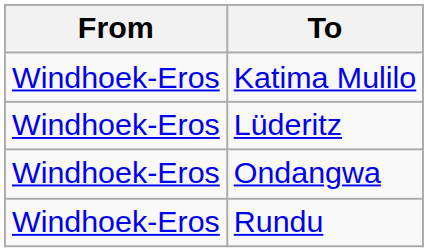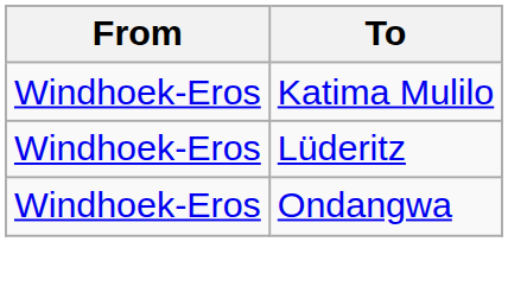- row: Windhoek-Eros | Rundu
